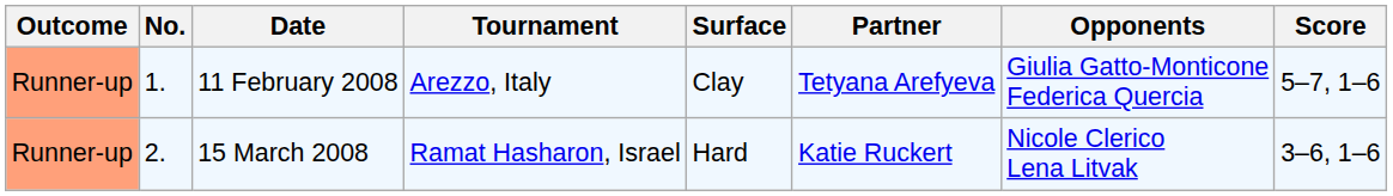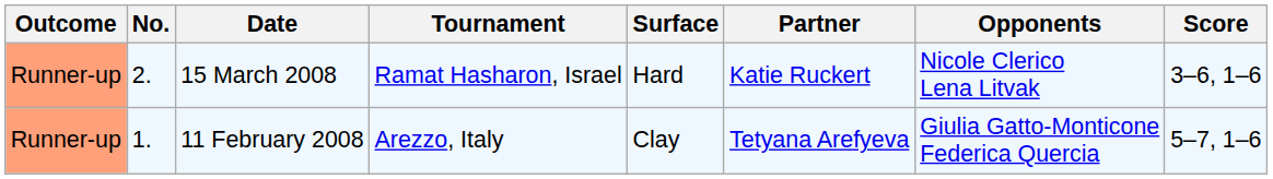rows swapped: 11 February 2008 <-> 15 March 2008
